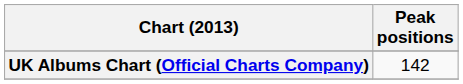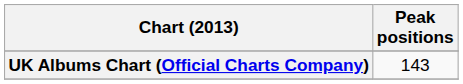UK Albums Chart (Official Charts Company) | Peak positions: 142 -> 143
